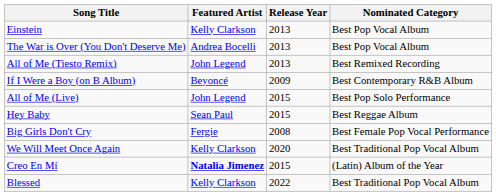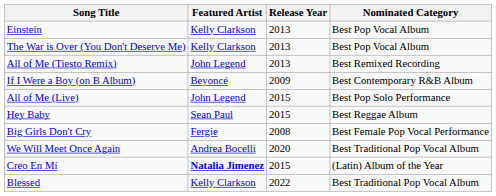The War is Over (You Don't Deserve Me) | Featured Artist: Andrea Bocelli -> Kelly Clarkson
We Will Meet Once Again | Featured Artist: Kelly Clarkson -> Andrea Bocelli
